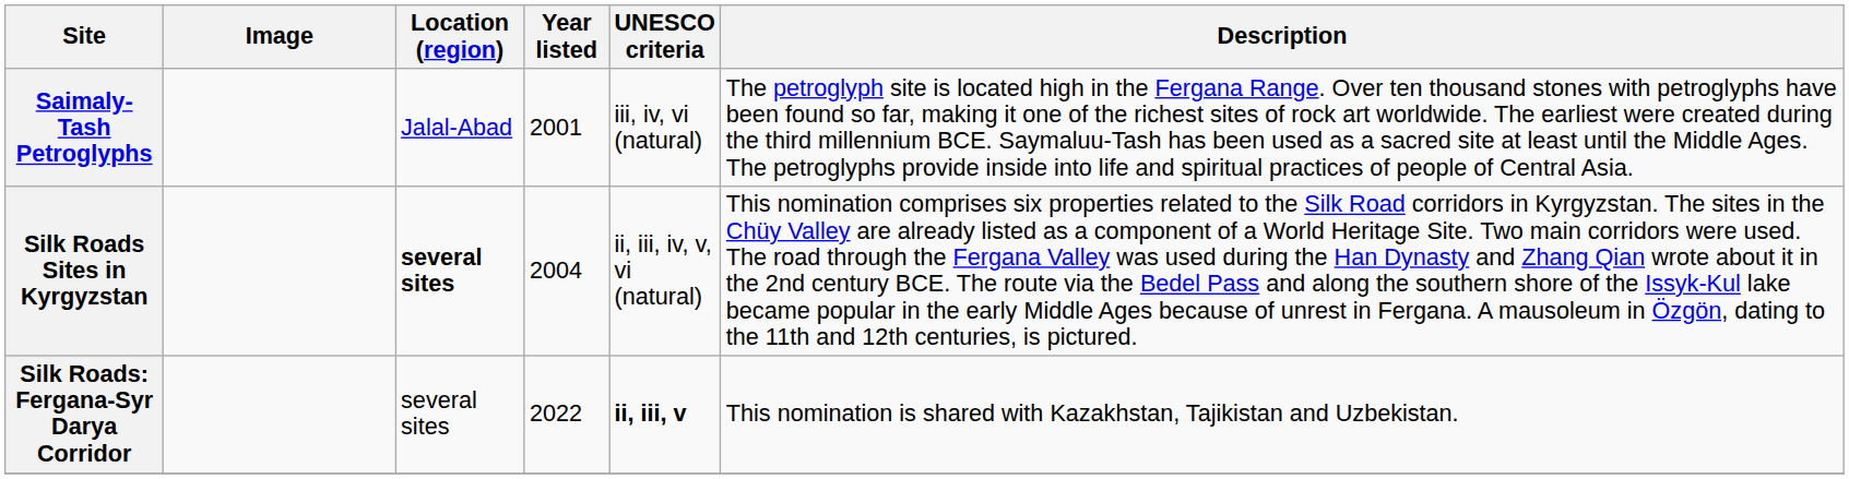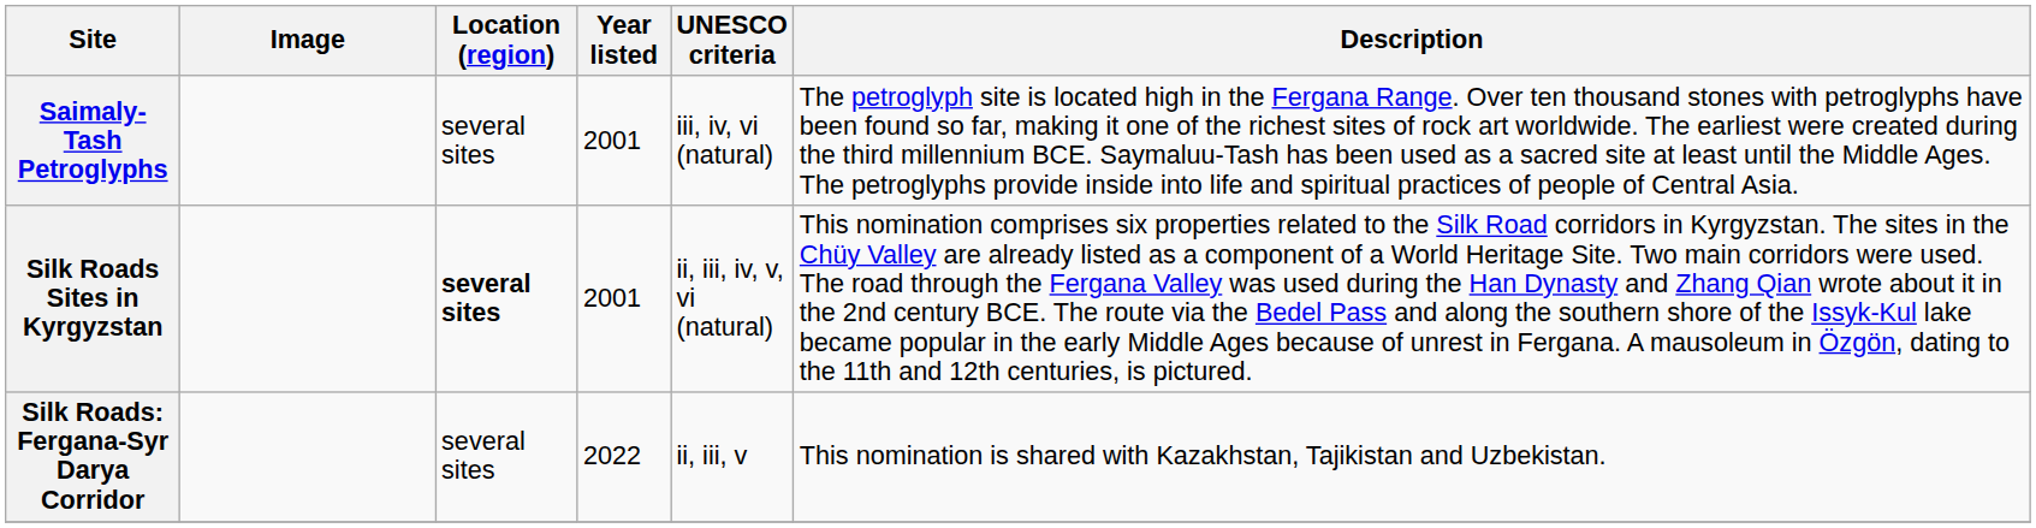Saimaly-Tash Petroglyphs | Location (region): Jalal-Abad -> several sites
Silk Roads Sites in Kyrgyzstan | Year listed: 2004 -> 2001
Silk Roads: Fergana-Syr Darya Corridor | UNESCO criteria: bold -> normal
